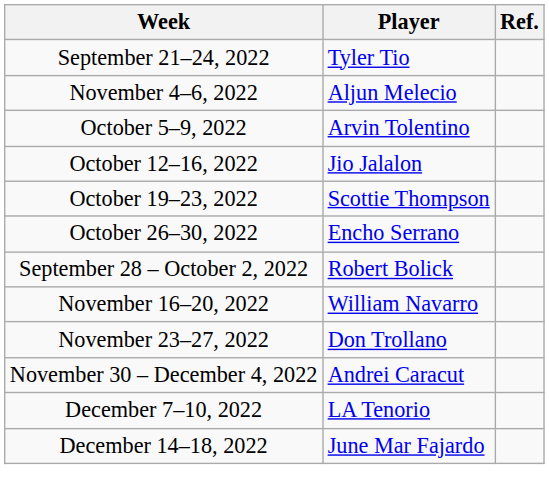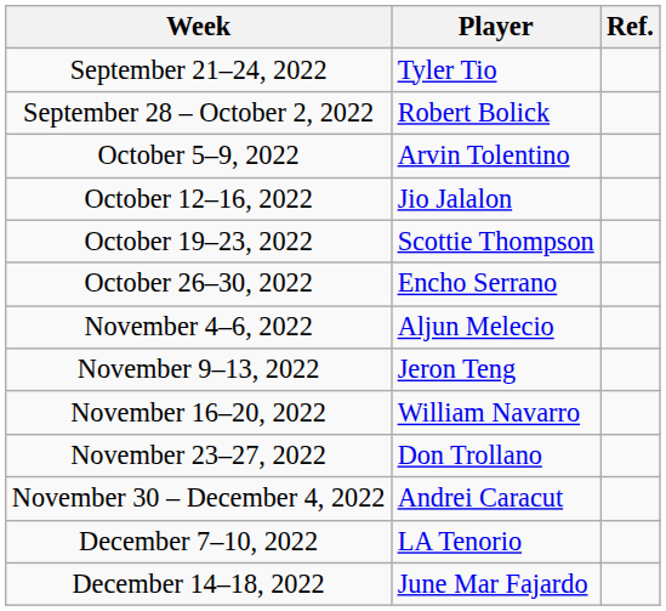rows swapped: September 28 – October 2, 2022 <-> November 4–6, 2022
+ row: November 9–13, 2022 | Jeron Teng
